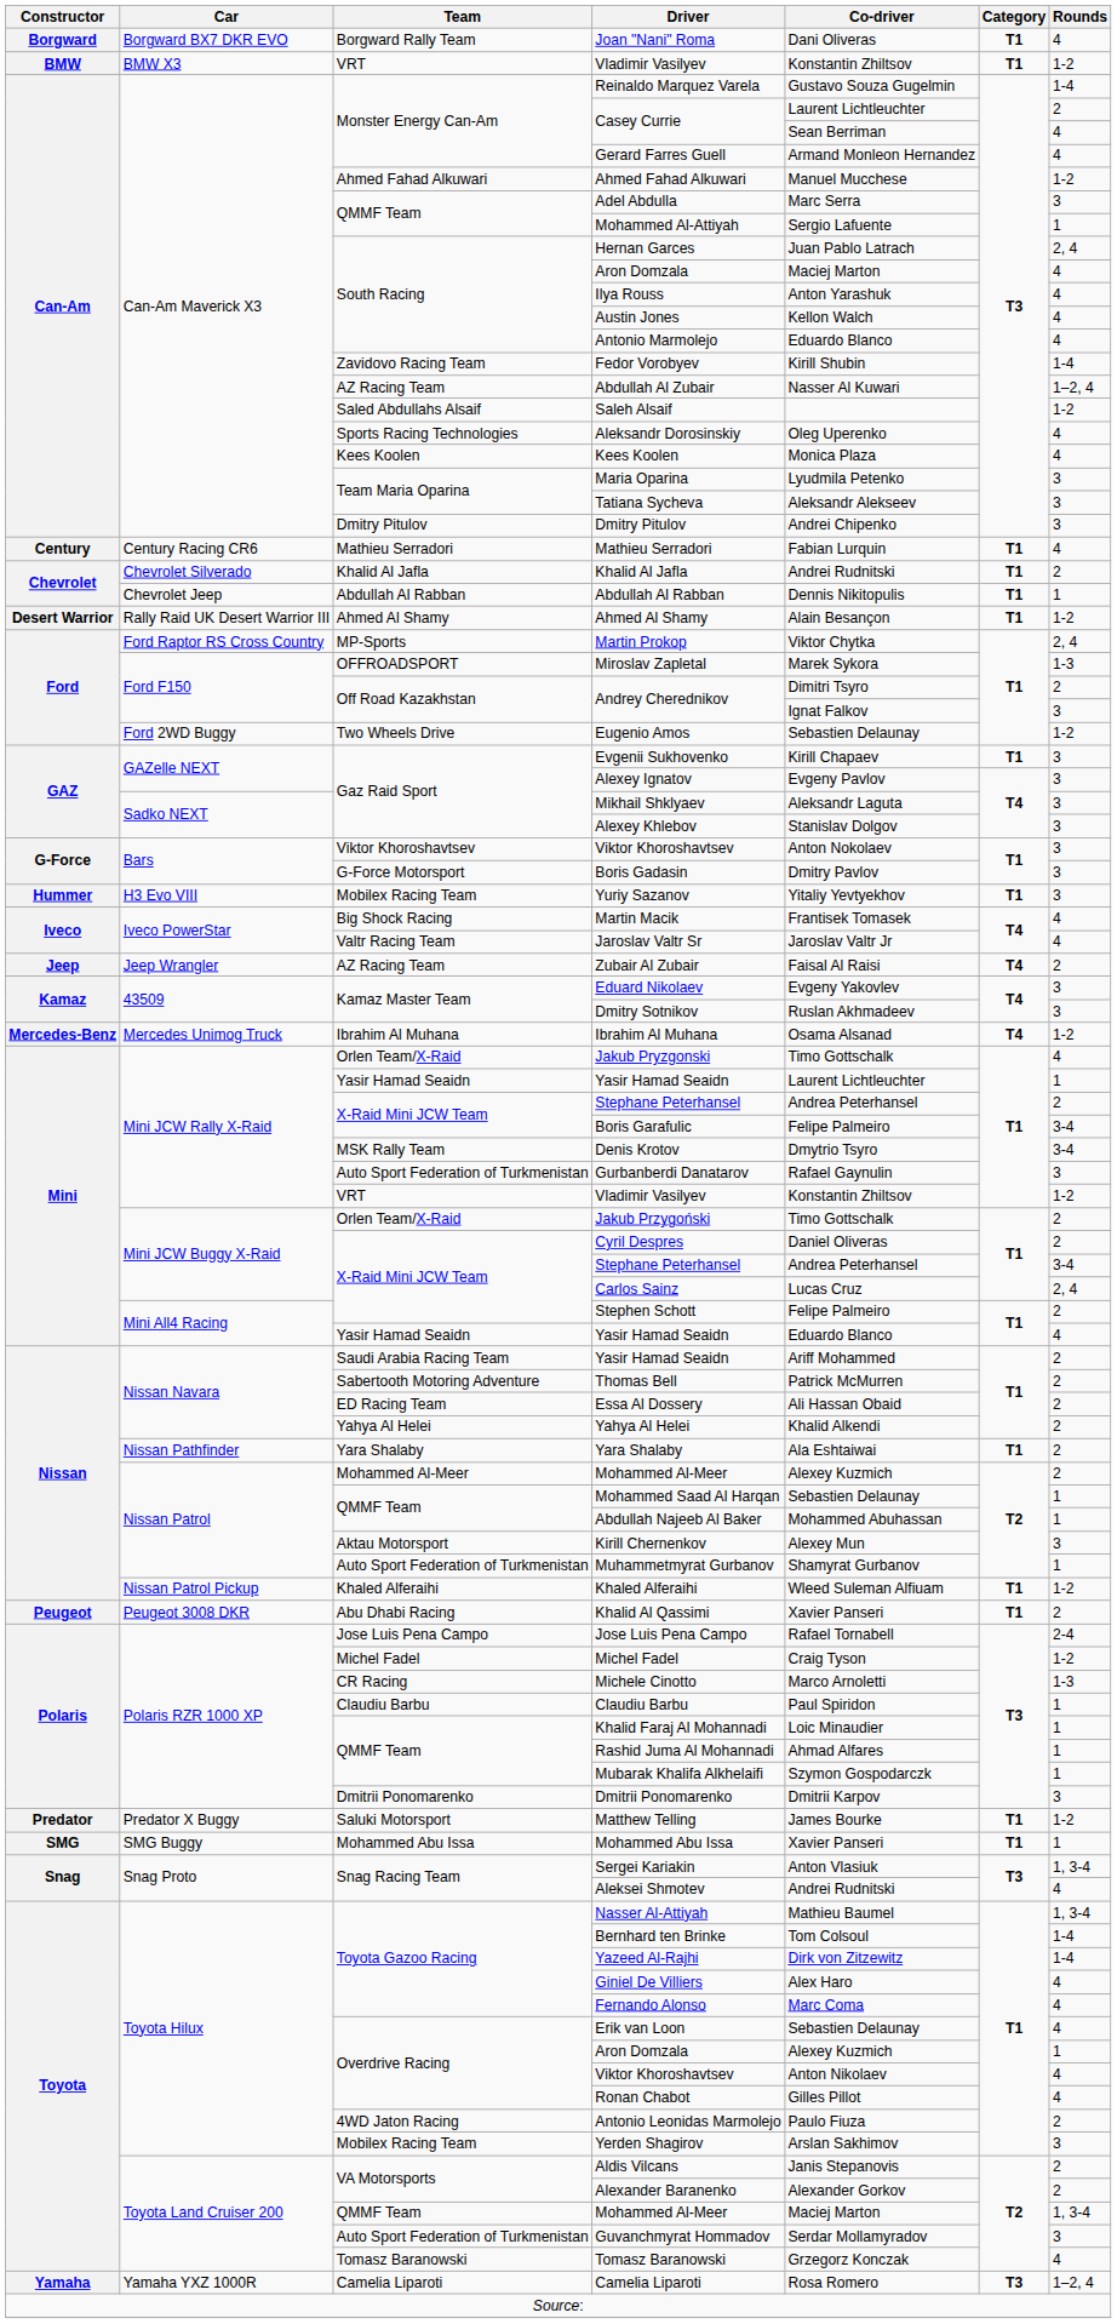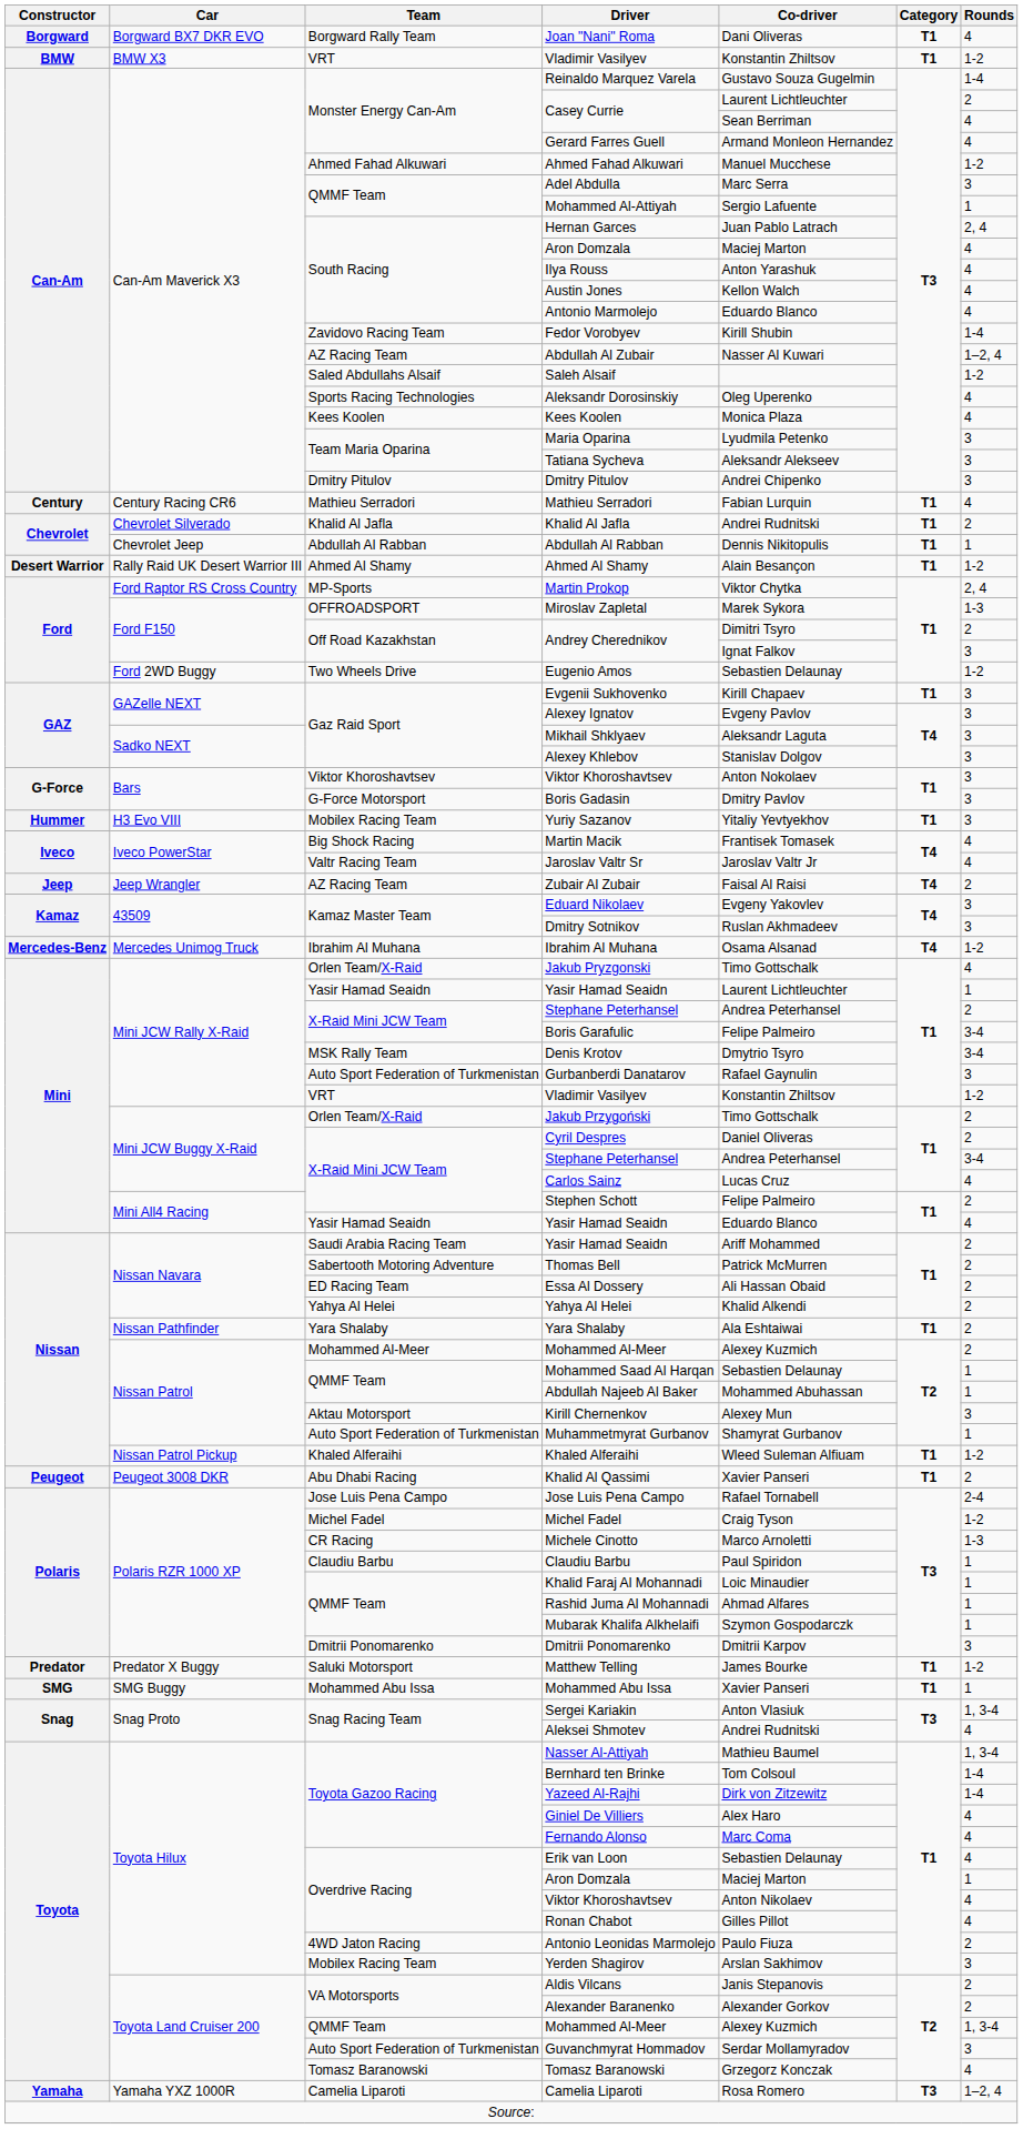Carlos Sainz | Rounds: 2, 4 -> 4
Toyota Hilux / Aron Domzala | Co-driver: Alexey Kuzmich -> Maciej Marton
Toyota Land Cruiser 200 / Mohammed Al-Meer | Co-driver: Maciej Marton -> Alexey Kuzmich
